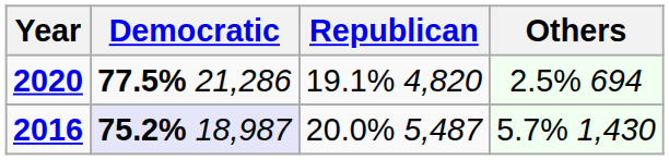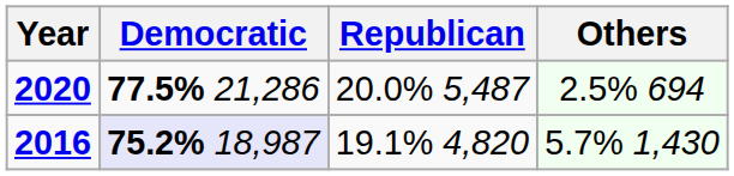2020 | Republican: 19.1% 4,820 -> 20.0% 5,487
2016 | Republican: 20.0% 5,487 -> 19.1% 4,820
